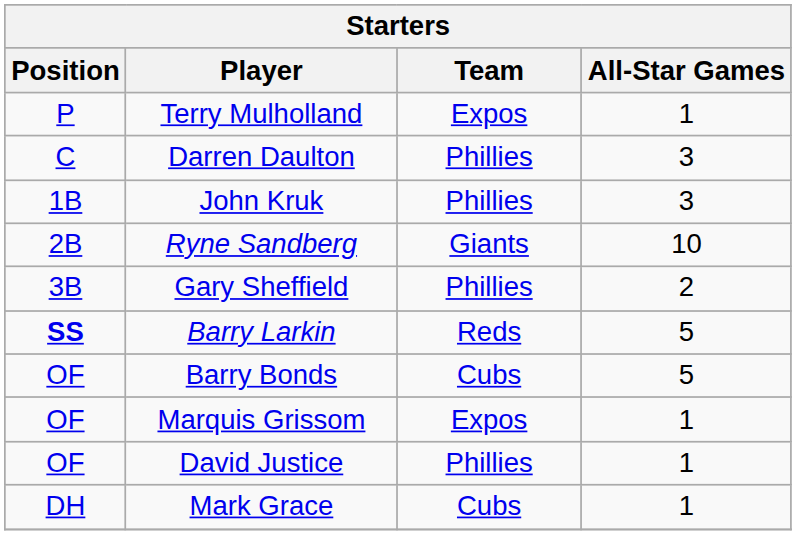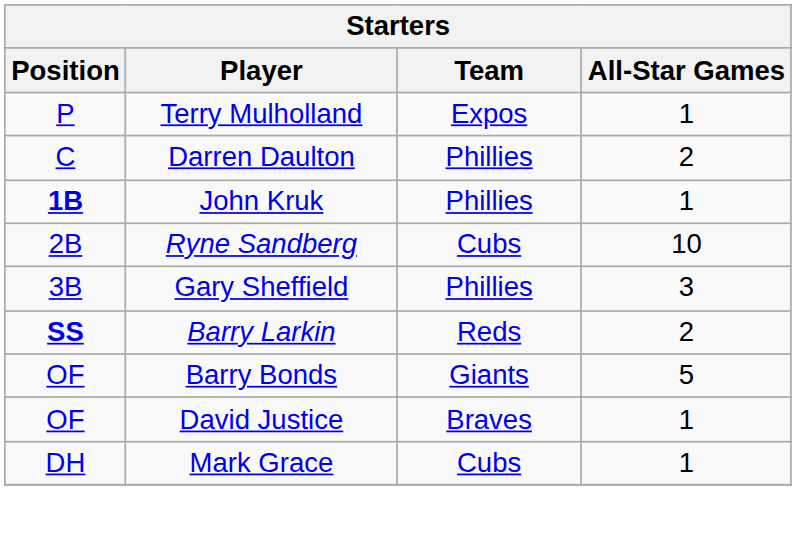Darren Daulton | All-Star Games: 3 -> 2
John Kruk | Position: normal -> bold
John Kruk | All-Star Games: 3 -> 1
Ryne Sandberg | Team: Giants -> Cubs
Gary Sheffield | All-Star Games: 2 -> 3
Barry Larkin | All-Star Games: 5 -> 2
Barry Bonds | Team: Cubs -> Giants
- row: OF | Marquis Grissom | Expos | 1
David Justice | Team: Phillies -> Braves
